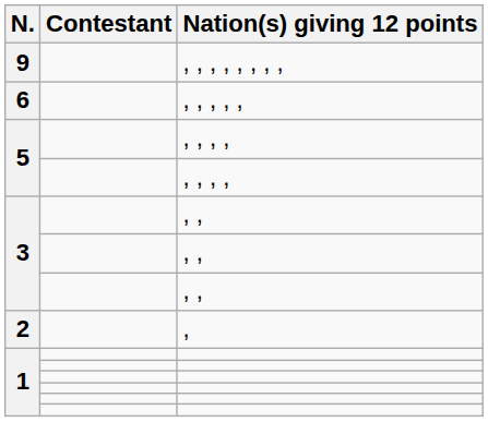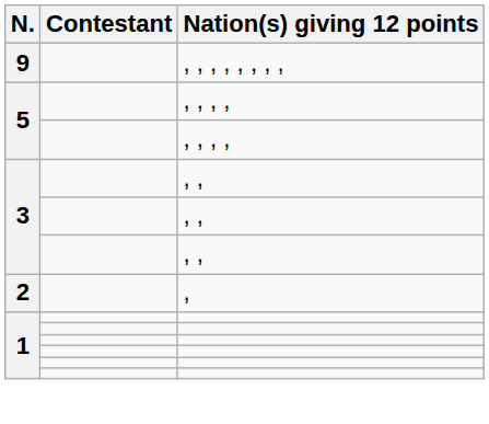- row: 6 | , , , , ,
